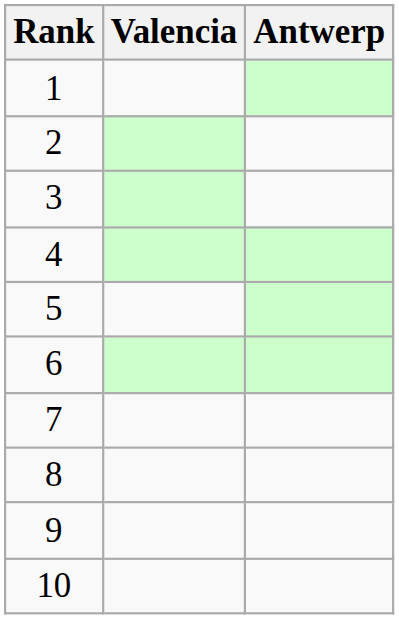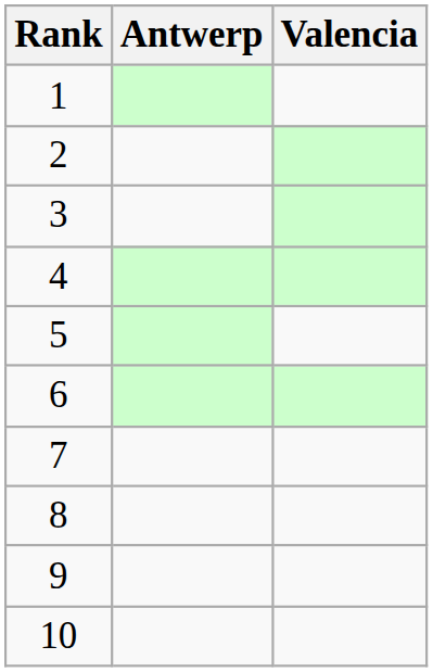columns swapped: Valencia <-> Antwerp
